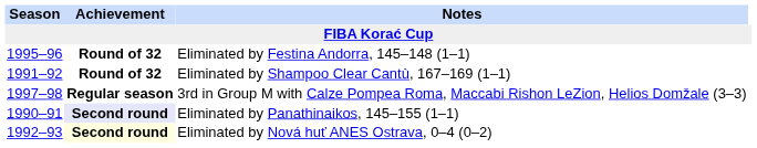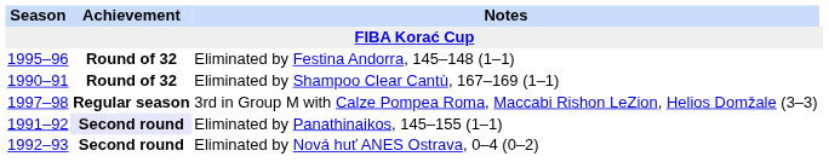Eliminated by Shampoo Clear Cantù, 167–169 (1–1) | Season: 1991–92 -> 1990–91
Eliminated by Panathinaikos, 145–155 (1–1) | Season: 1990–91 -> 1991–92
Eliminated by Nová huť ANES Ostrava, 0–4 (0–2) | Achievement: lightyellow background -> no background
